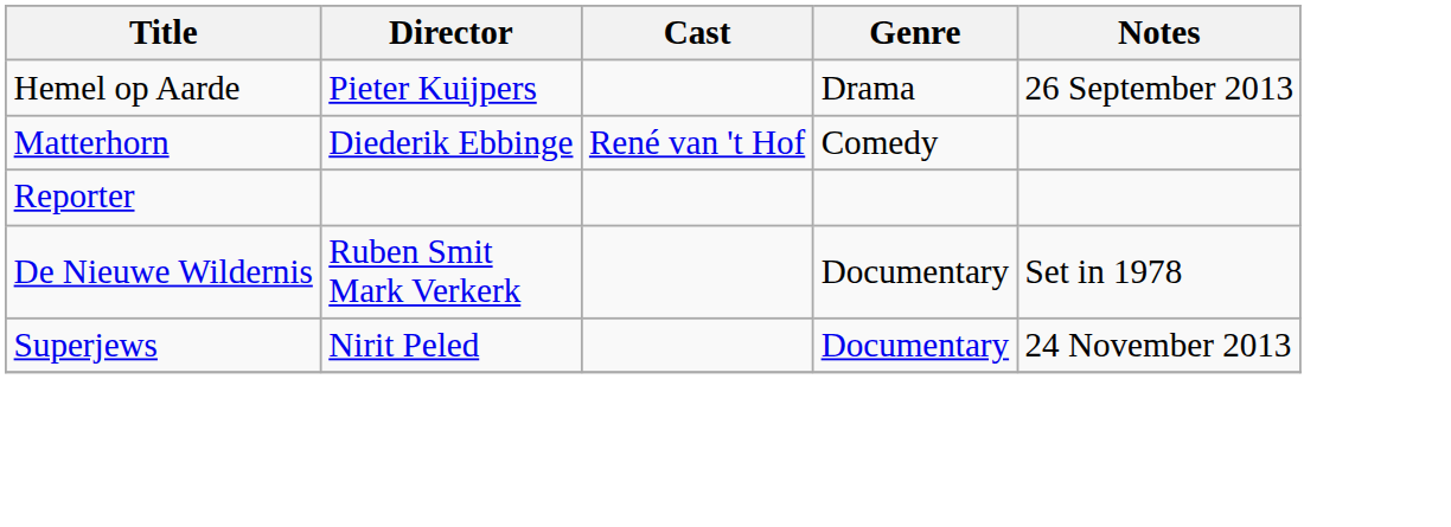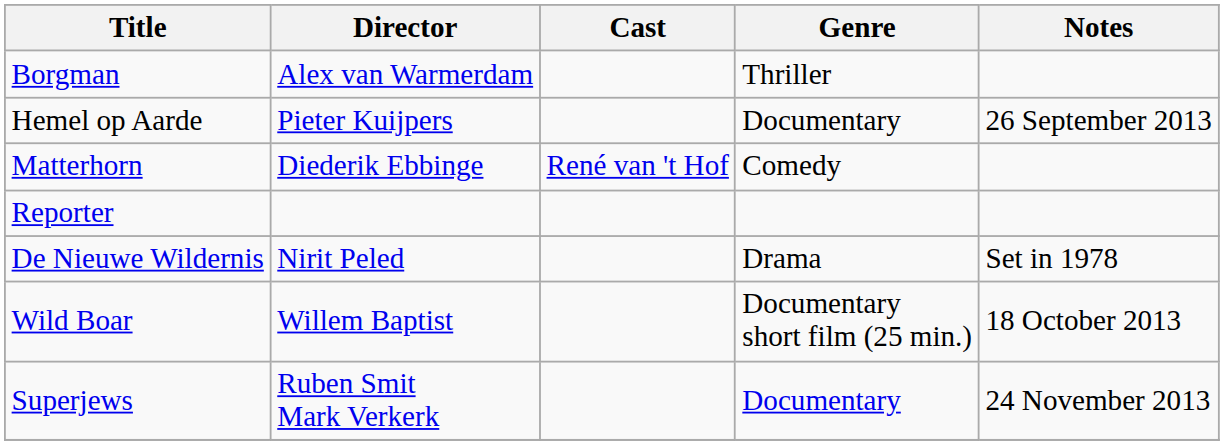+ row: Borgman | Alex van Warmerdam | Thriller
Hemel op Aarde | Genre: Drama -> Documentary
De Nieuwe Wildernis | Director: Ruben Smit Mark Verkerk -> Nirit Peled
De Nieuwe Wildernis | Genre: Documentary -> Drama
+ row: Wild Boar | Willem Baptist | Documentary short film (25 min.) | 18 October 2013
Superjews | Director: Nirit Peled -> Ruben Smit Mark Verkerk
